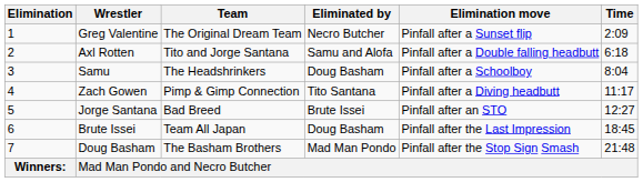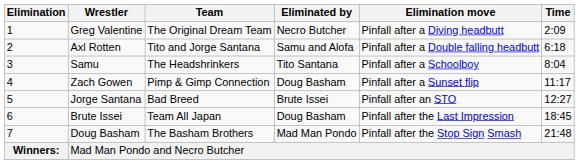Greg Valentine | Elimination move: Pinfall after a Sunset flip -> Pinfall after a Diving headbutt
Samu | Eliminated by: Doug Basham -> Tito Santana
Zach Gowen | Eliminated by: Tito Santana -> Doug Basham
Zach Gowen | Elimination move: Pinfall after a Diving headbutt -> Pinfall after a Sunset flip
